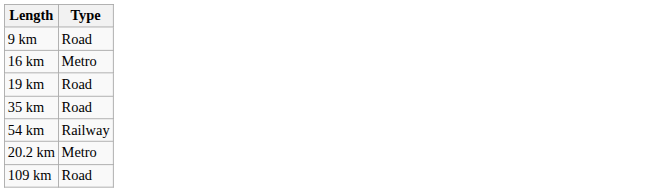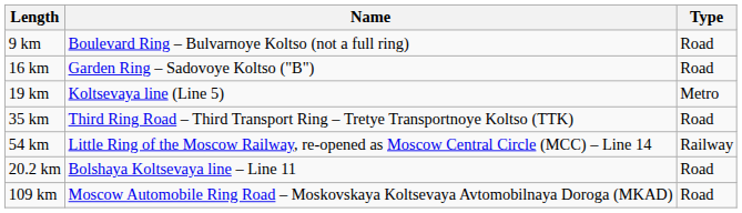+ column: Name | Boulevard Ring – Bulvarnoye Koltso (not a full ring) | Garden Ring – Sadovoye Koltso ("B") | Koltsevaya line (Line 5) | Third Ring Road – Third Transport Ring – Tretye Transportnoye Koltso (TTK) | Little Ring of the Moscow Railway, re-opened as Moscow Central Circle (MCC) – Line 14 | Bolshaya Koltsevaya line – Line 11 | Moscow Automobile Ring Road – Moskovskaya Koltsevaya Avtomobilnaya Doroga (MKAD)
16 km | Type: Metro -> Road
19 km | Type: Road -> Metro
20.2 km | Type: Metro -> Road
